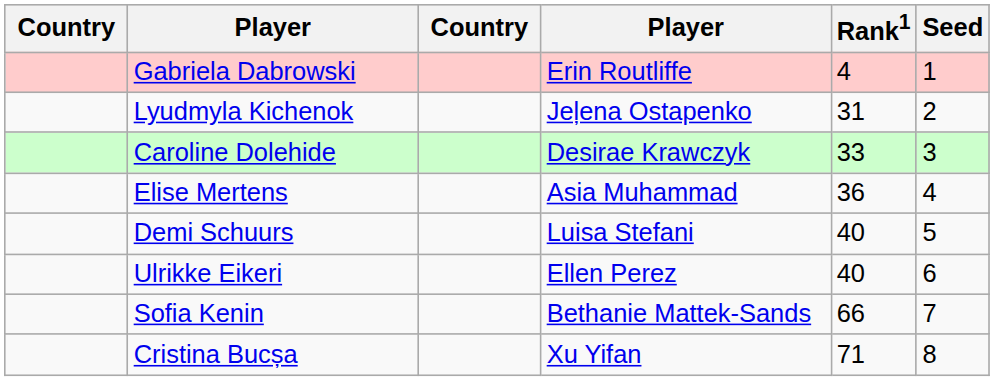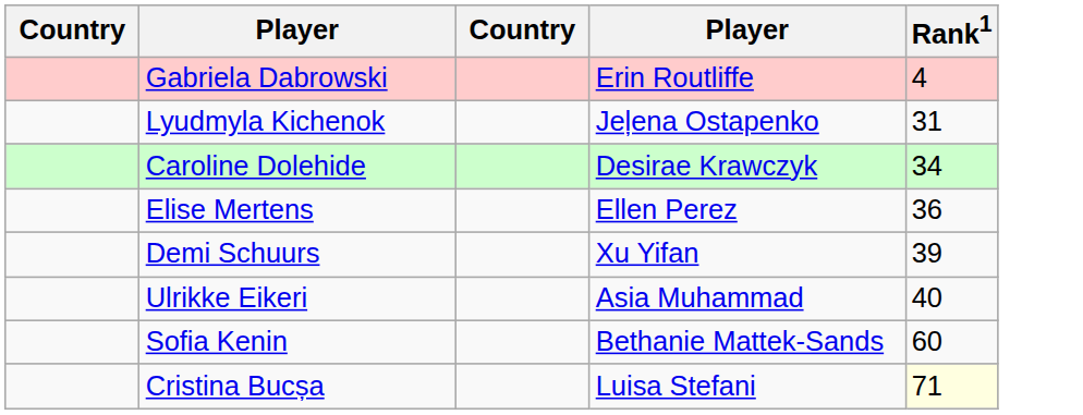- column: Seed | 1 | 2 | 3 | 4 | 5 | 6 | 7 | 8
Caroline Dolehide | Rank1: 33 -> 34
Elise Mertens | column 4: Asia Muhammad -> Ellen Perez
Demi Schuurs | column 4: Luisa Stefani -> Xu Yifan
Demi Schuurs | Rank1: 40 -> 39
Ulrikke Eikeri | column 4: Ellen Perez -> Asia Muhammad
Sofia Kenin | Rank1: 66 -> 60
Cristina Bucșa | column 4: Xu Yifan -> Luisa Stefani
Cristina Bucșa | Rank1: no background -> lightyellow background
